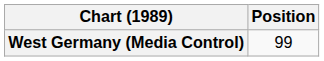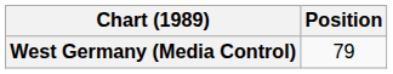West Germany (Media Control) | Position: 99 -> 79
